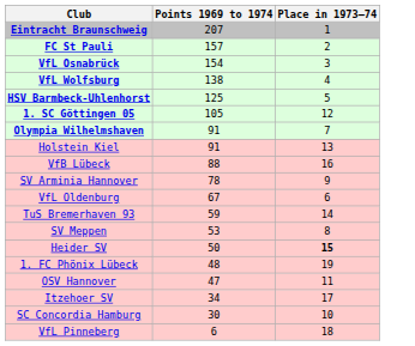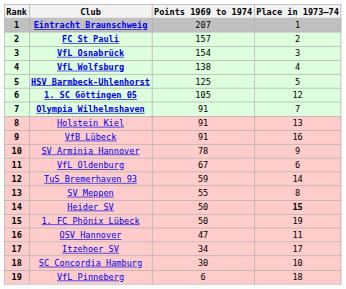+ column: Rank | 1 | 2 | 3 | 4 | 5 | 6 | 7 | 8 | 9 | 10 | 11 | 12 | 13 | 14 | 15 | 16 | 17 | 18 | 19
VfB Lübeck | Points 1969 to 1974: 88 -> 91
SV Meppen | Points 1969 to 1974: 53 -> 55
1. FC Phönix Lübeck | Points 1969 to 1974: 48 -> 50
